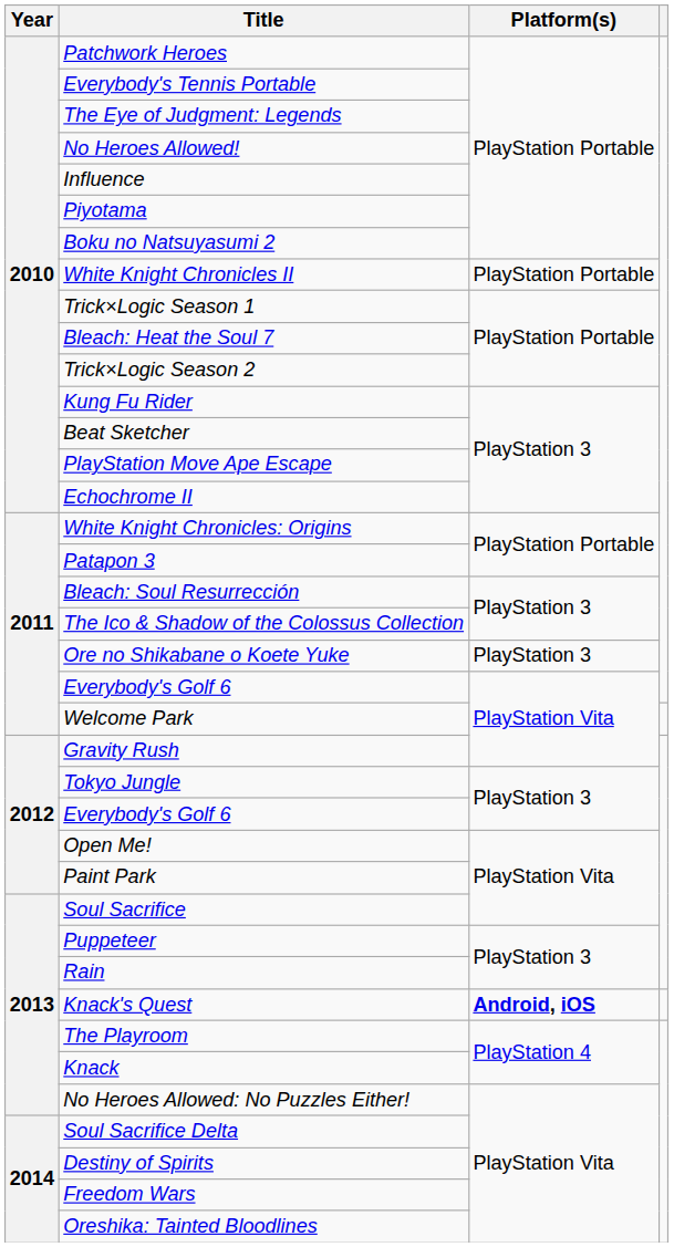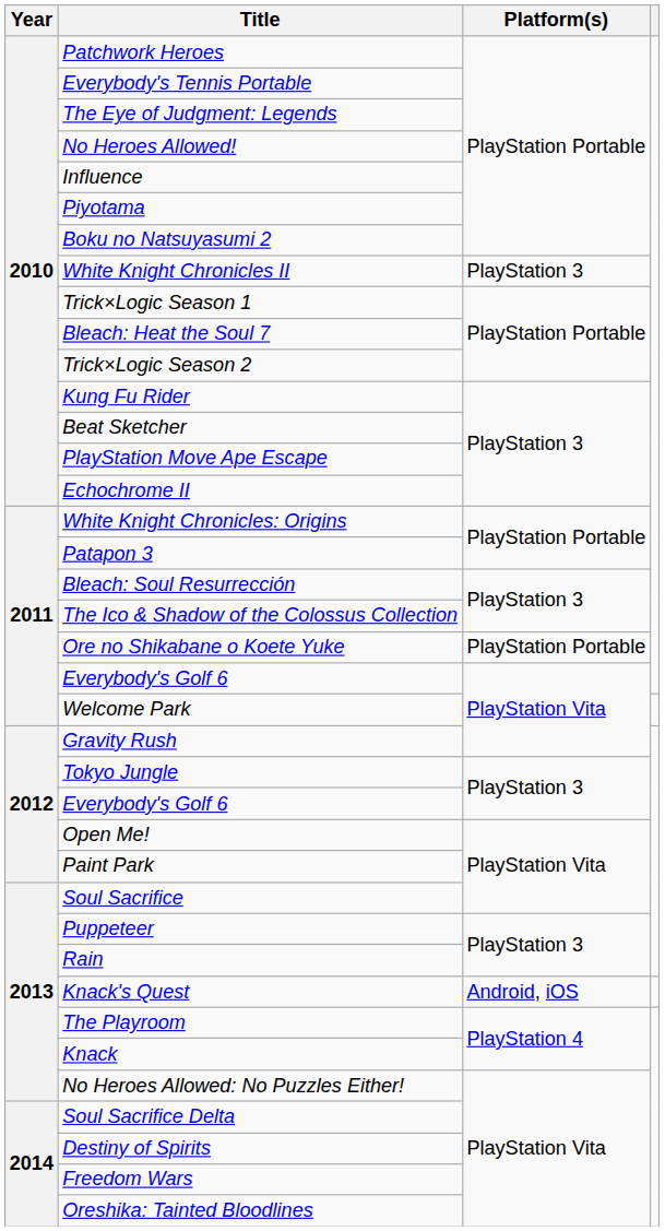White Knight Chronicles II | Platform(s): PlayStation Portable -> PlayStation 3
Ore no Shikabane o Koete Yuke | Platform(s): PlayStation 3 -> PlayStation Portable
Knack's Quest | Platform(s): bold -> normal
